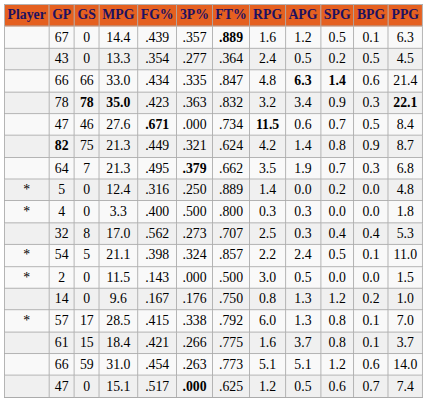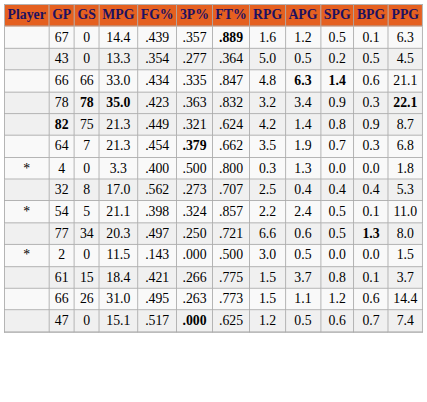13.3 | RPG: 2.4 -> 5.0
33.0 | PPG: 21.4 -> 21.1
- row: 47 | 46 | 27.6 | .671 | .000 | .734 | 11.5 | 0.6 | 0.7 | 0.5 | 8.4
64 / 21.3 | FG%: .495 -> .454
- row: * | 5 | 0 | 12.4 | .316 | .250 | .889 | 1.4 | 0.0 | 0.2 | 0.0 | 4.8
3.3 | APG: 0.3 -> 1.3
17.0 | APG: 0.3 -> 0.4
+ row: 77 | 34 | 20.3 | .497 | .250 | .721 | 6.6 | 0.6 | 0.5 | 1.3 | 8.0
- row: 14 | 0 | 9.6 | .167 | .176 | .750 | 0.8 | 1.3 | 1.2 | 0.2 | 1.0
- row: * | 57 | 17 | 28.5 | .415 | .338 | .792 | 6.0 | 1.3 | 0.8 | 0.1 | 7.0
18.4 | RPG: 1.6 -> 1.5
31.0 | GS: 59 -> 26
31.0 | FG%: .454 -> .495
31.0 | RPG: 5.1 -> 1.5
31.0 | APG: 5.1 -> 1.1
31.0 | PPG: 14.0 -> 14.4
